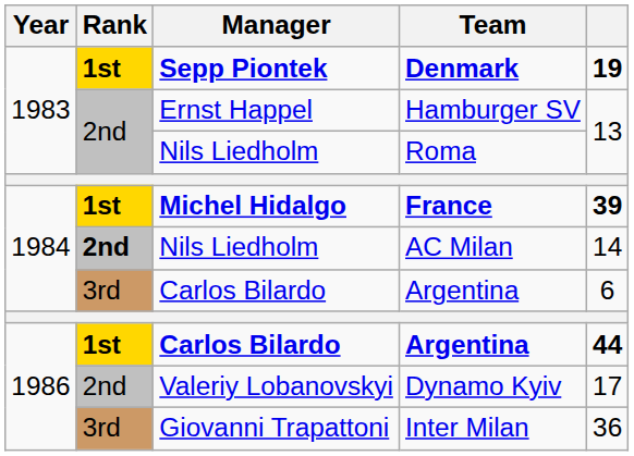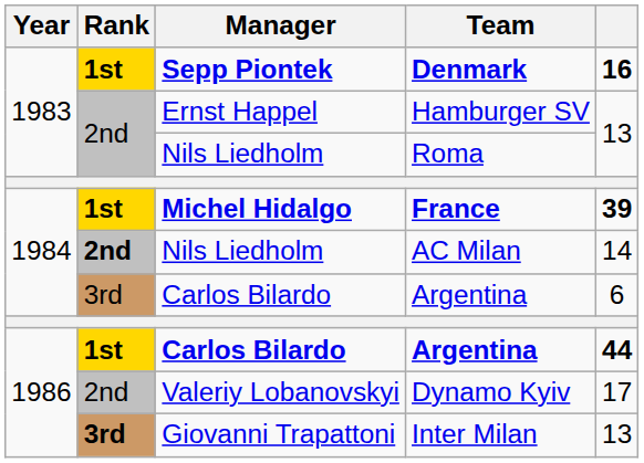Denmark | column 5: 19 -> 16
Inter Milan | Rank: normal -> bold
Inter Milan | column 5: 36 -> 13
